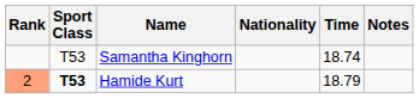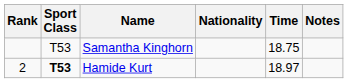Samantha Kinghorn | Time: 18.74 -> 18.75
Hamide Kurt | Rank: lightsalmon background -> no background
Hamide Kurt | Time: 18.79 -> 18.97
